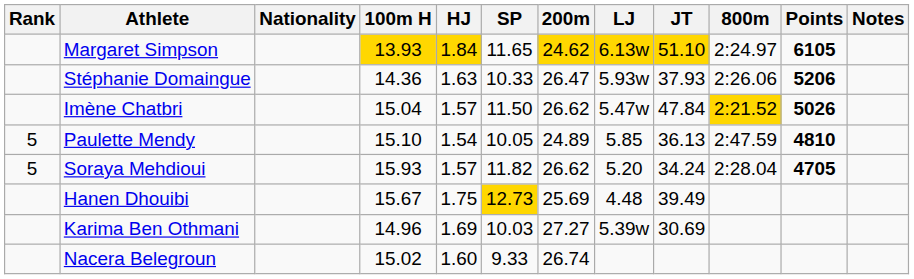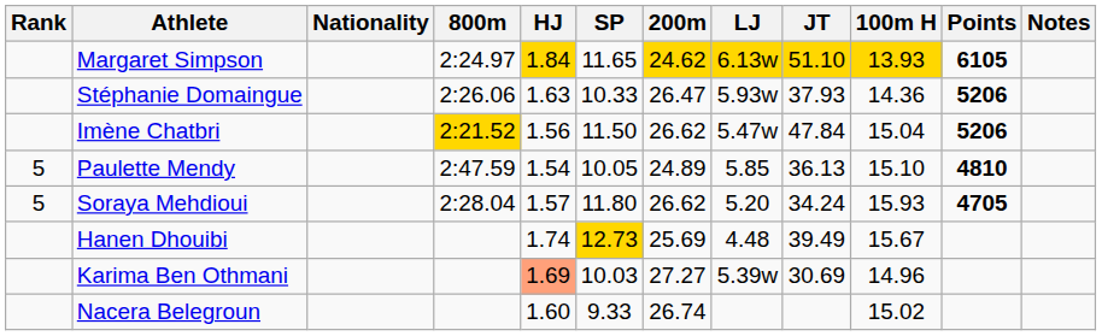columns swapped: 100m H <-> 800m
Imène Chatbri | HJ: 1.57 -> 1.56
Imène Chatbri | Points: 5026 -> 5206
Soraya Mehdioui | SP: 11.82 -> 11.80
Hanen Dhouibi | HJ: 1.75 -> 1.74
Karima Ben Othmani | HJ: no background -> lightsalmon background
